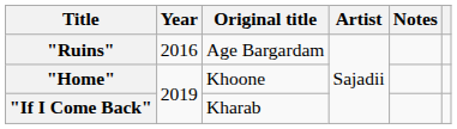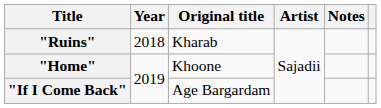"Ruins" | Year: 2016 -> 2018
"Ruins" | Original title: Age Bargardam -> Kharab
"If I Come Back" | Original title: Kharab -> Age Bargardam
